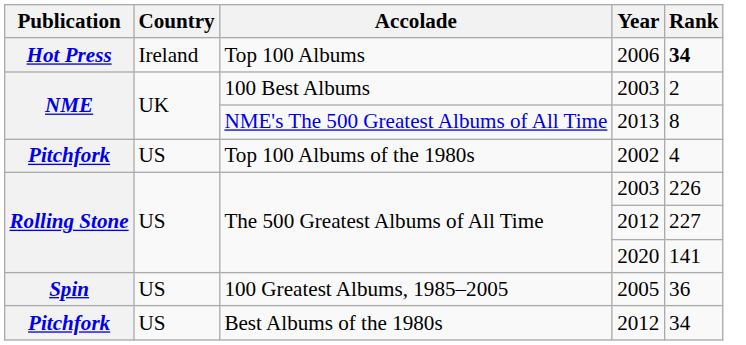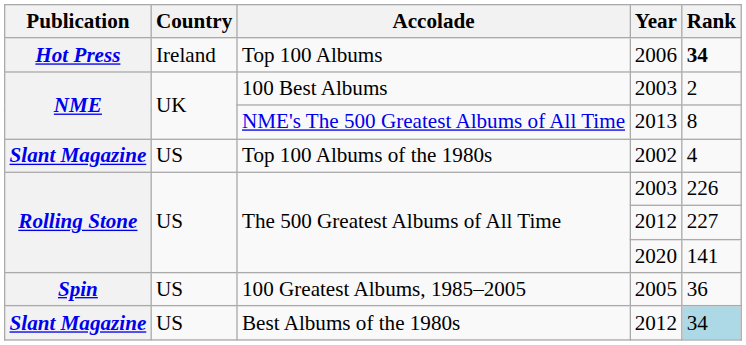Top 100 Albums of the 1980s | Publication: Pitchfork -> Slant Magazine
Best Albums of the 1980s | Publication: Pitchfork -> Slant Magazine
Best Albums of the 1980s | Rank: no background -> lightblue background
